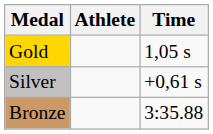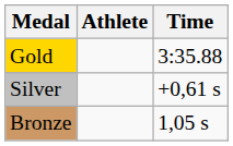Gold | Time: 1,05 s -> 3:35.88
Bronze | Time: 3:35.88 -> 1,05 s
